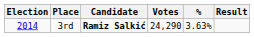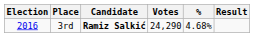3rd | Election: 2014 -> 2016
3rd | %: 3.63% -> 4.68%
